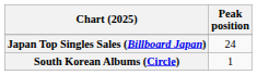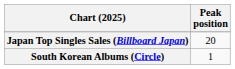Japan Top Singles Sales (Billboard Japan) | Peak position: 24 -> 20
